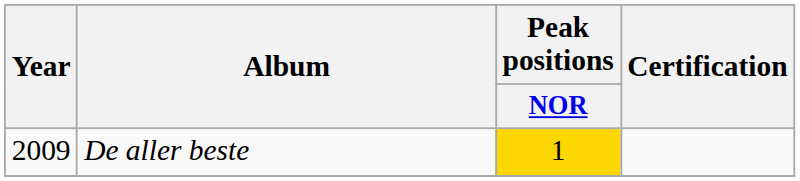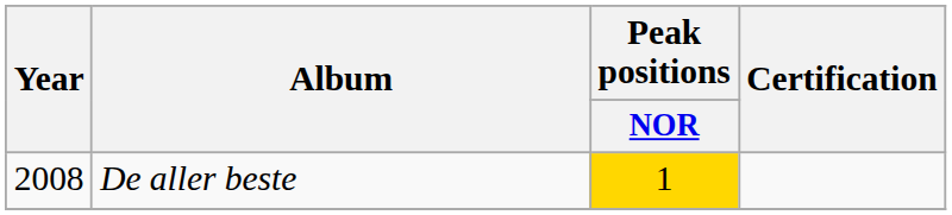De aller beste | Year: 2009 -> 2008
